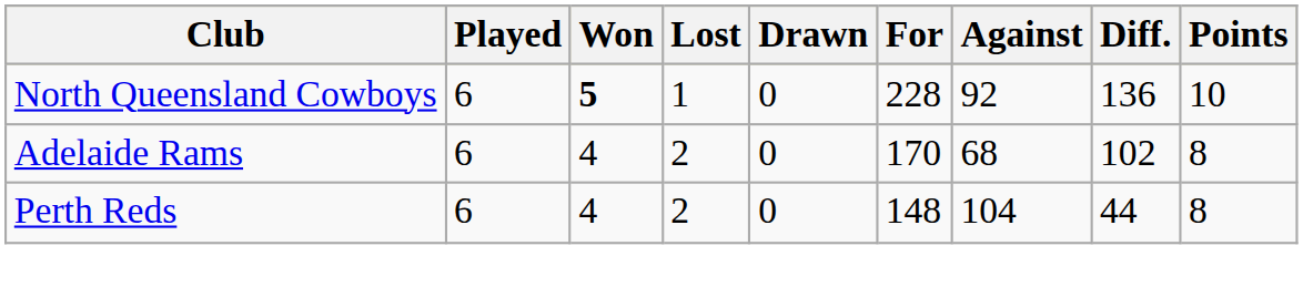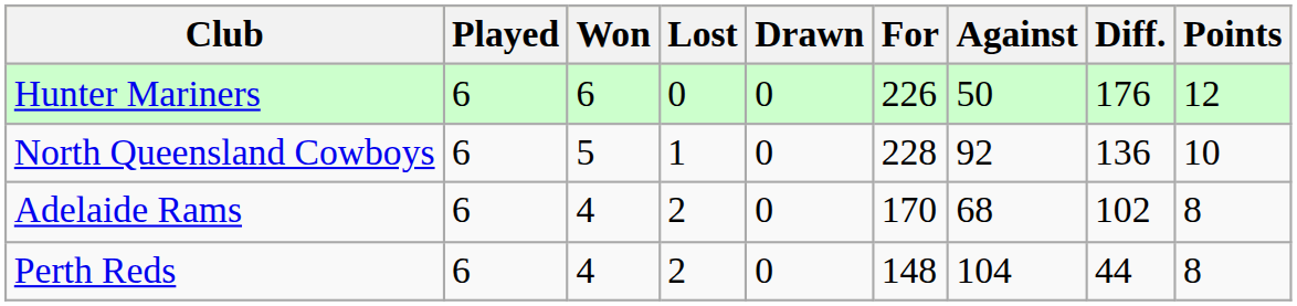+ row: Hunter Mariners | 6 | 6 | 0 | 0 | 226 | 50 | 176 | 12
North Queensland Cowboys | Won: bold -> normal
